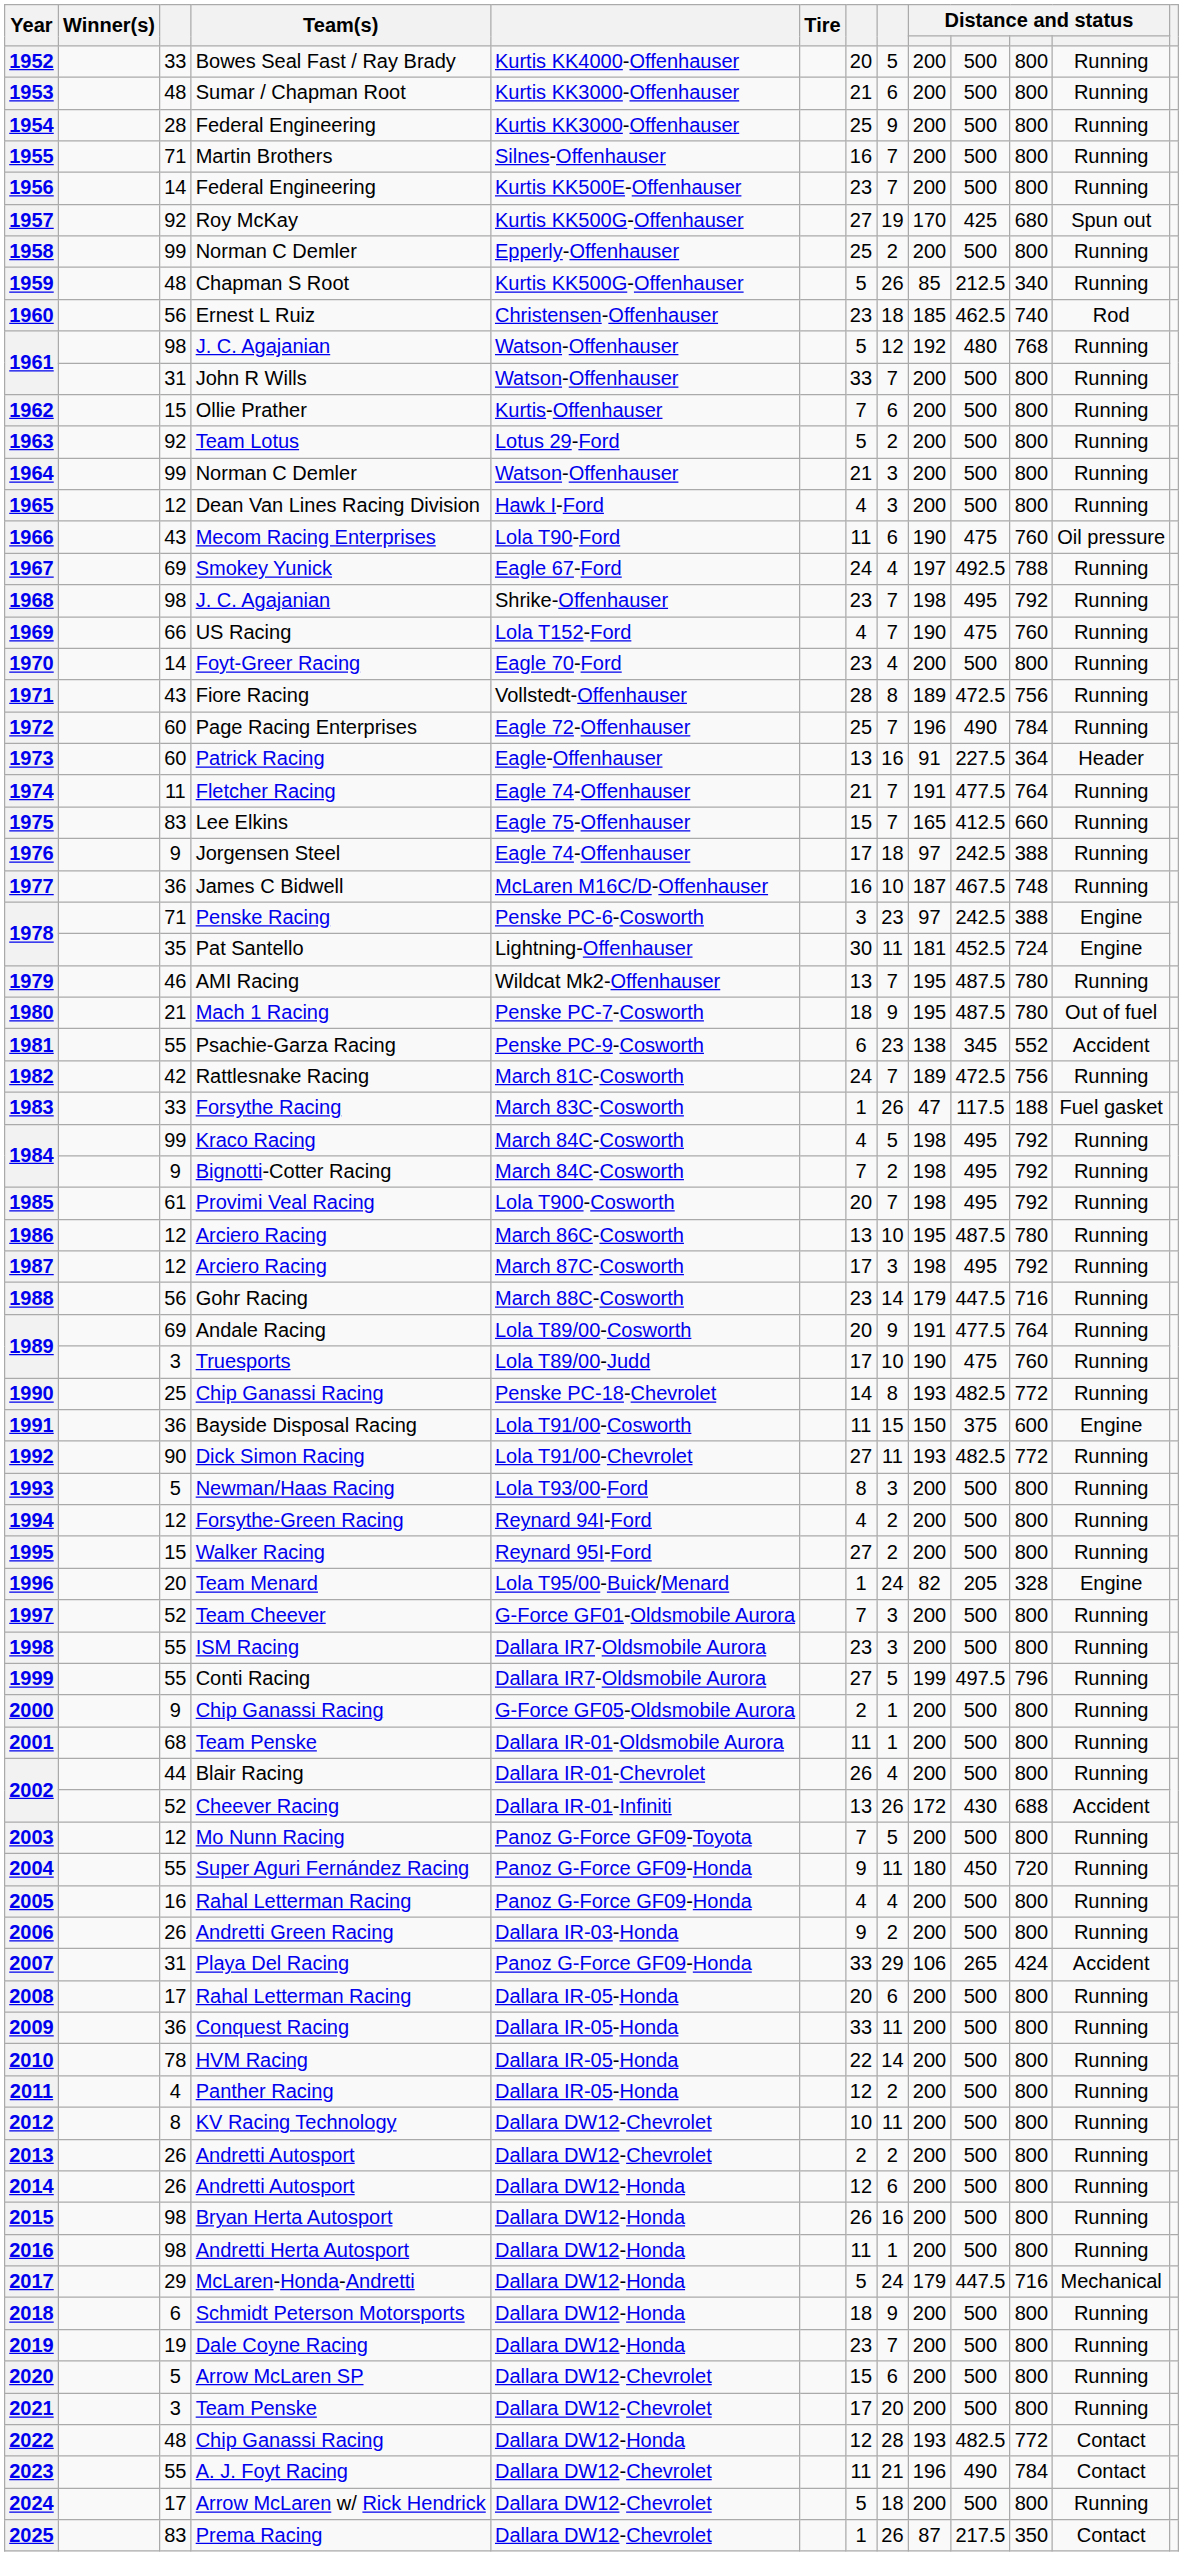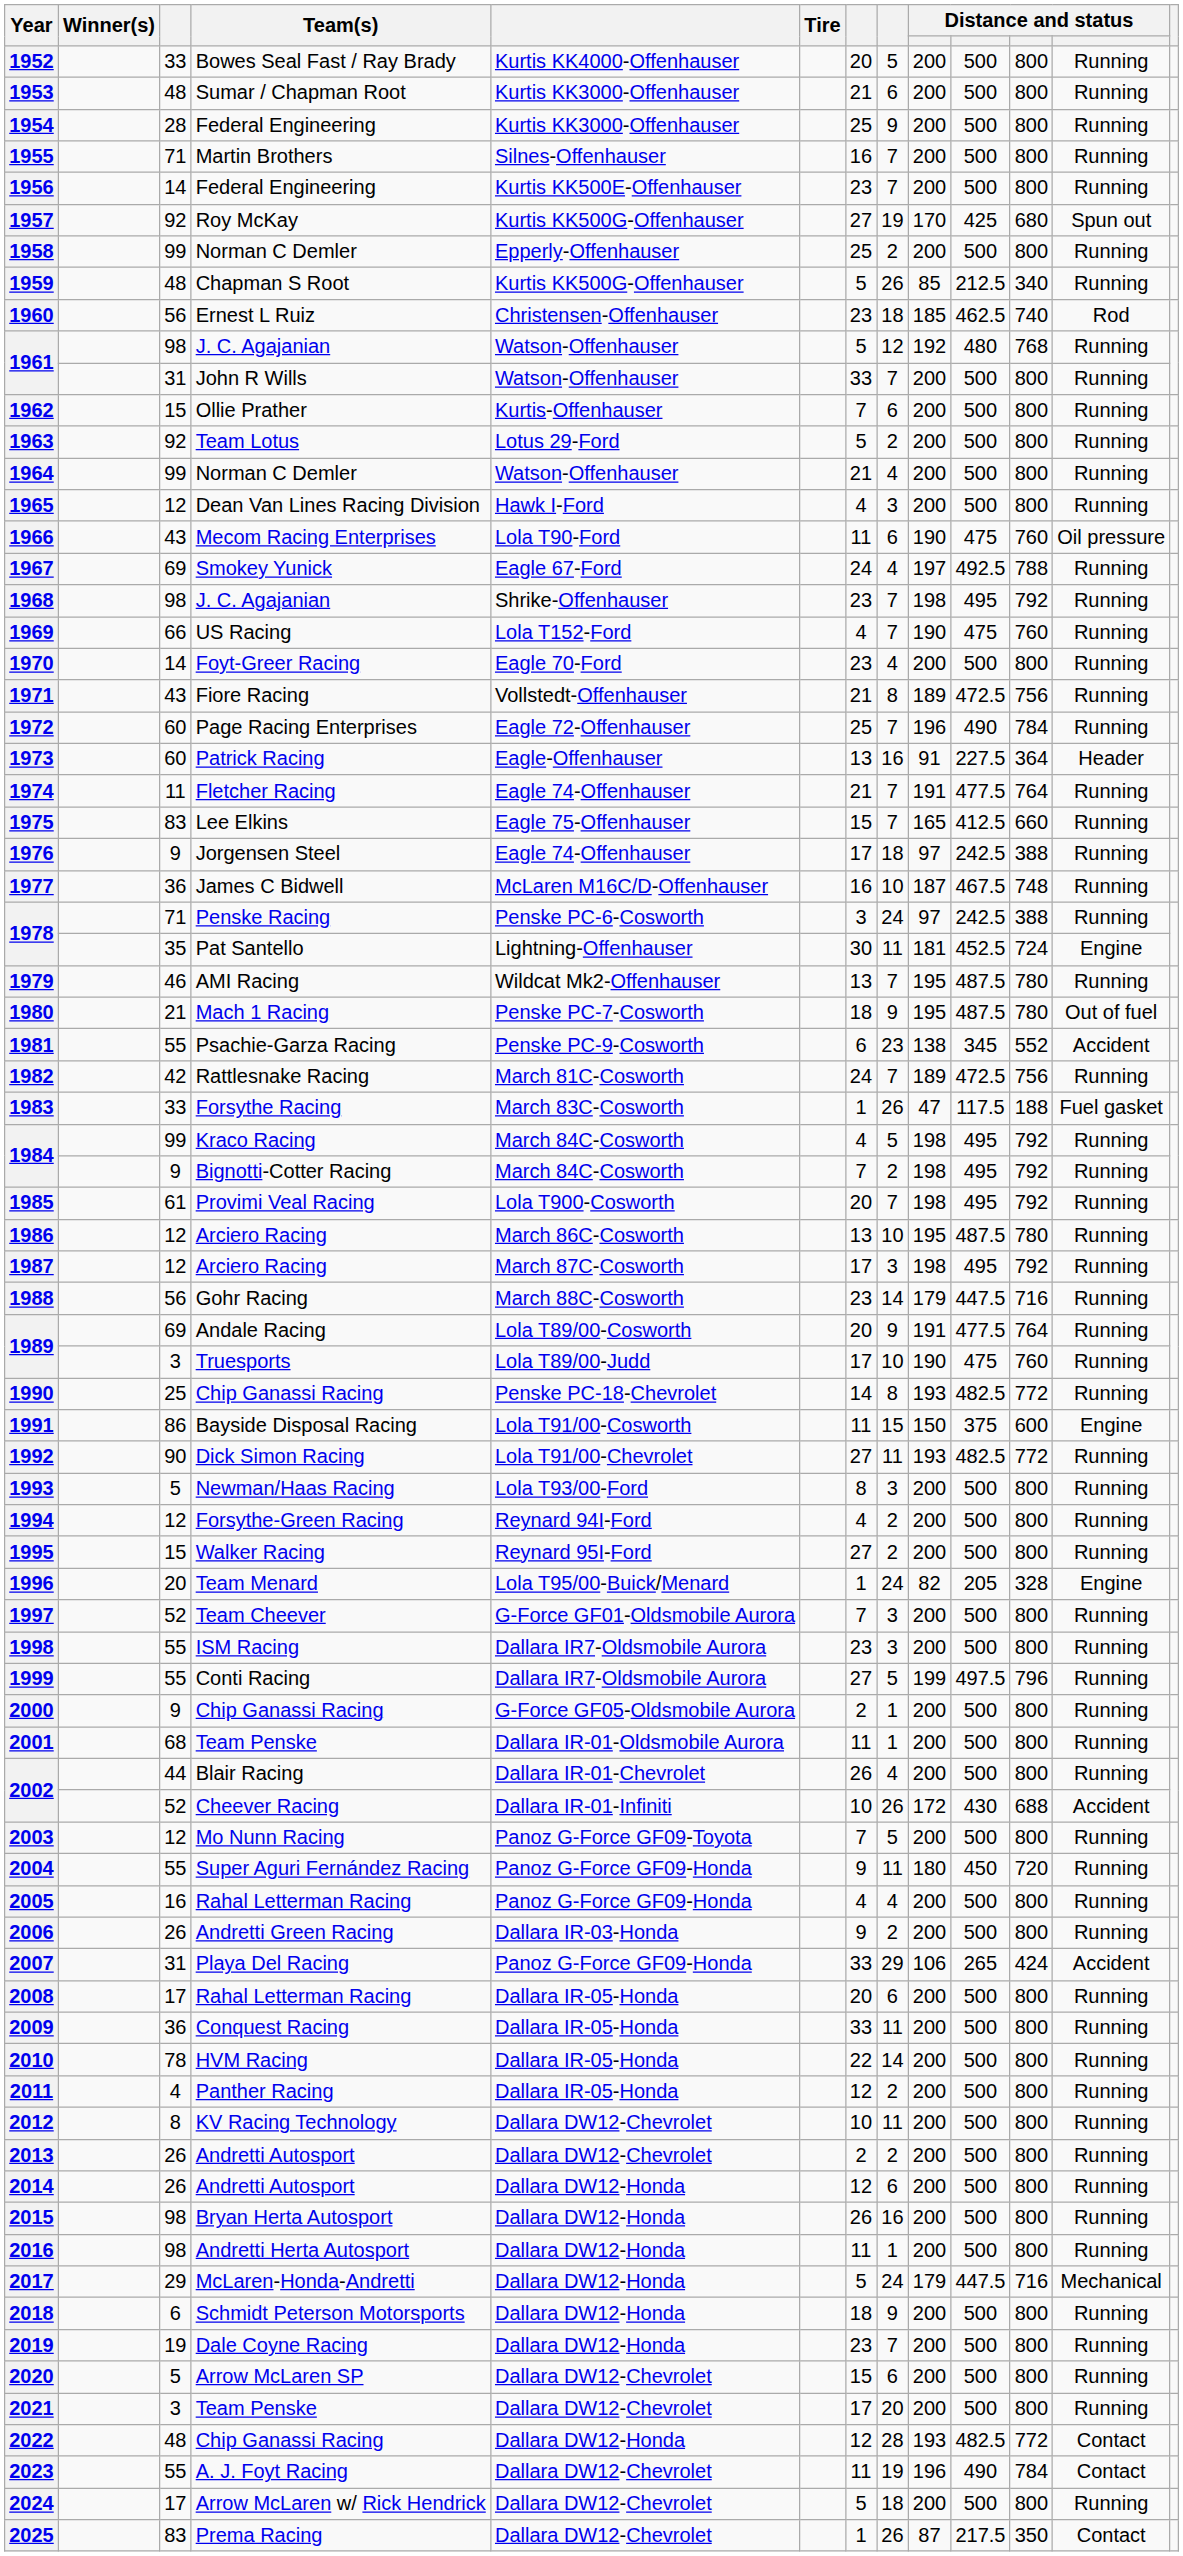1964 | column 8: 3 -> 4
1971 | column 7: 28 -> 21
1978 / Penske Racing | column 8: 23 -> 24
1978 / Penske Racing | column 12: Engine -> Running
1991 | column 3: 36 -> 86
2002 / Cheever Racing | column 7: 13 -> 10
2023 | column 8: 21 -> 19
